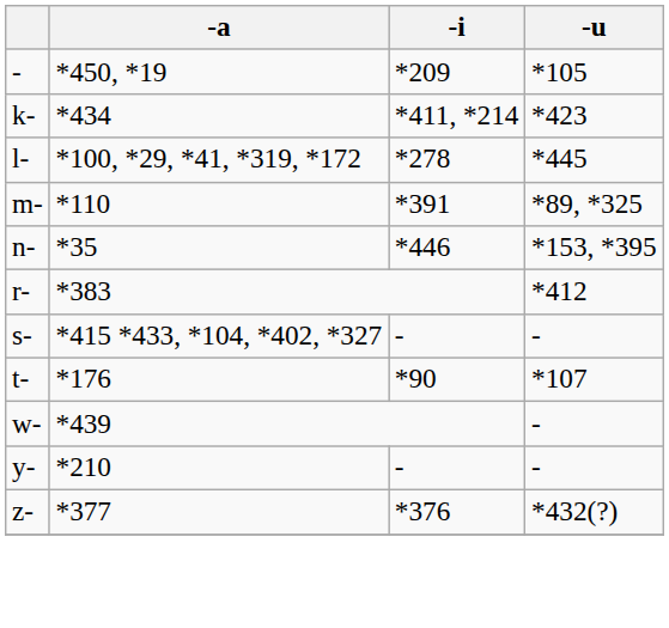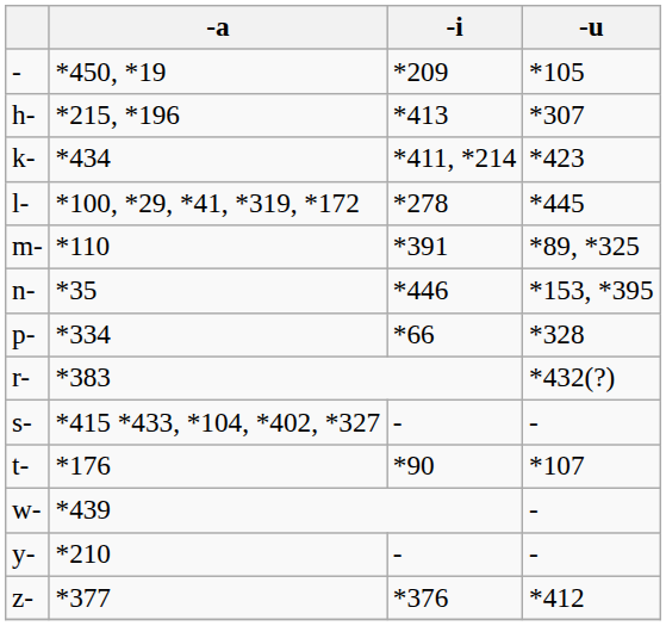+ row: h- | *215, *196 | *413 | *307
+ row: p- | *334 | *66 | *328
r- | -u: *412 -> *432(?)
z- | -u: *432(?) -> *412
